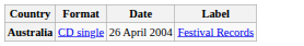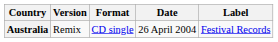+ column: Version | Remix
